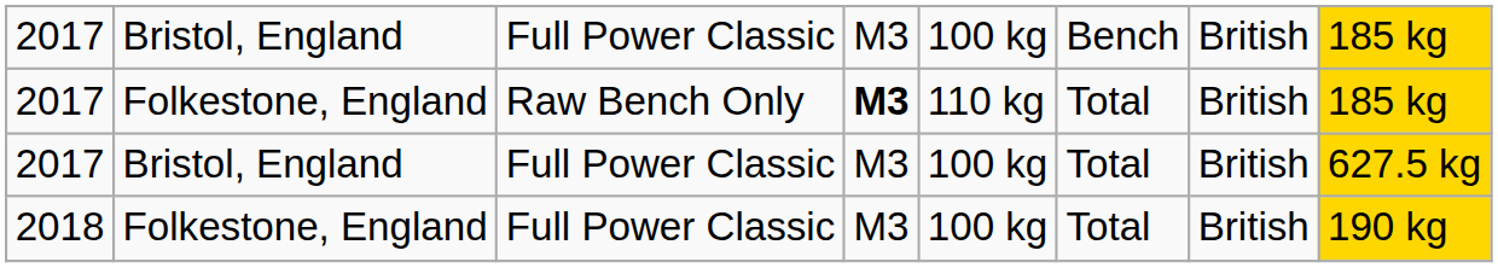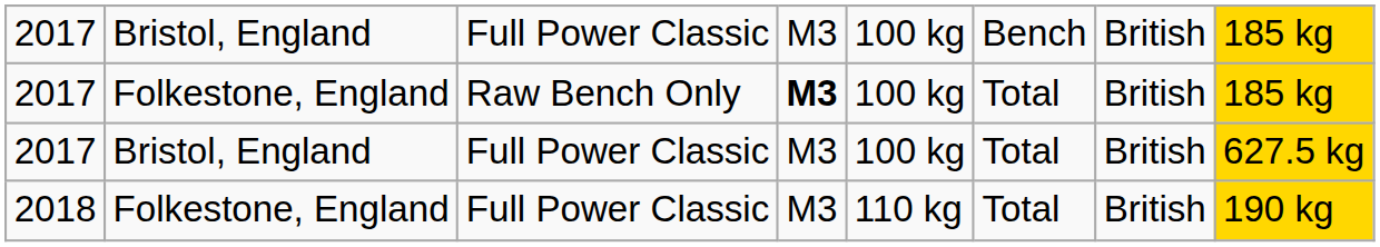2017 / Raw Bench Only | column 5: 110 kg -> 100 kg
2018 | column 5: 100 kg -> 110 kg
